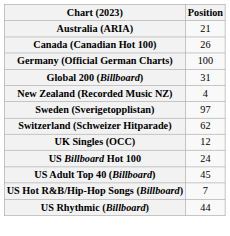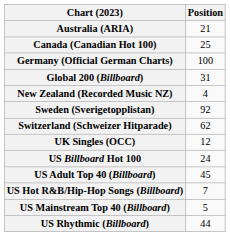Canada (Canadian Hot 100) | Position: 26 -> 25
Sweden (Sverigetopplistan) | Position: 97 -> 92
+ row: US Mainstream Top 40 (Billboard) | 5
